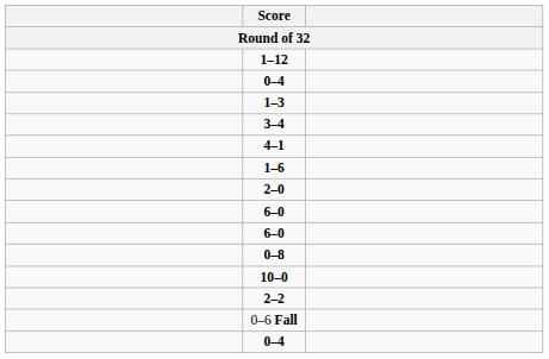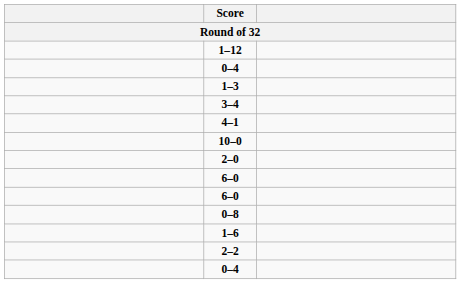rows swapped: 10–0 <-> 1–6
- row: 0–6 Fall
